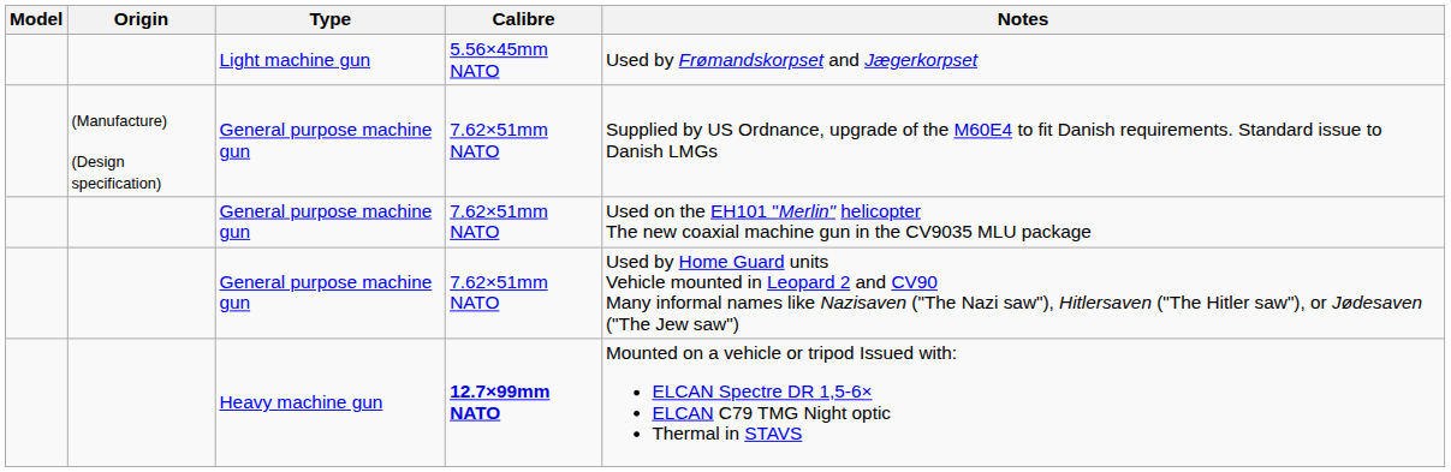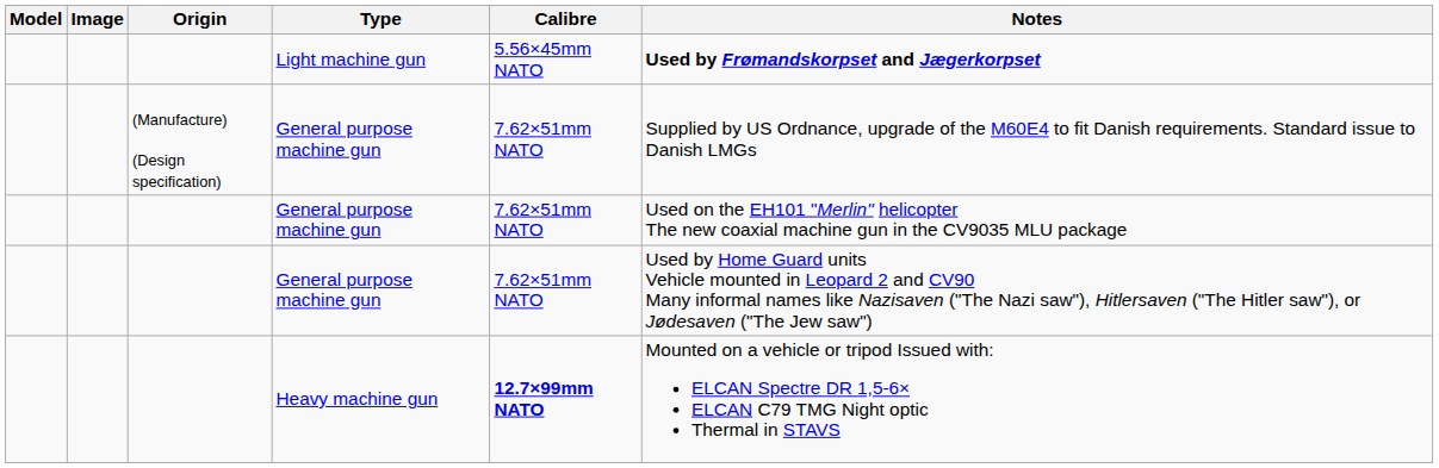+ column: Image
Light machine gun | Notes: normal -> bold
